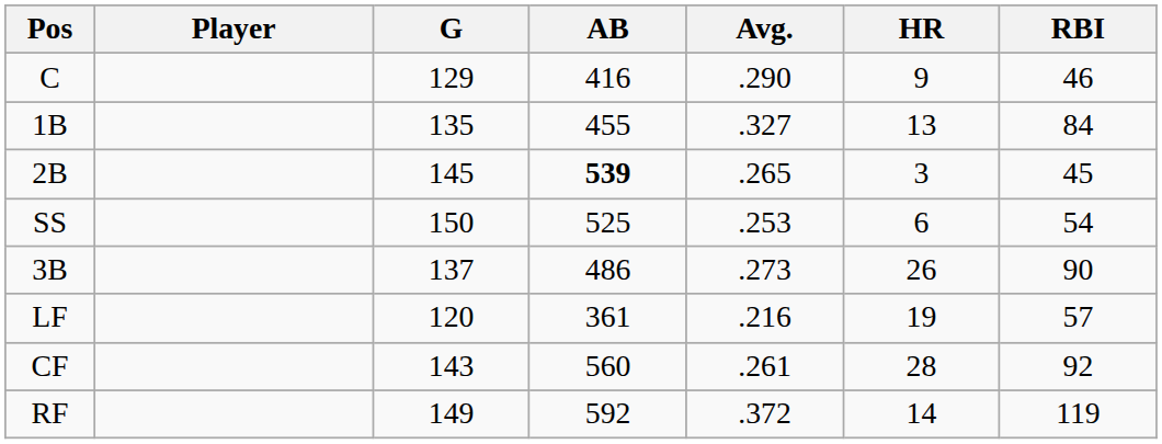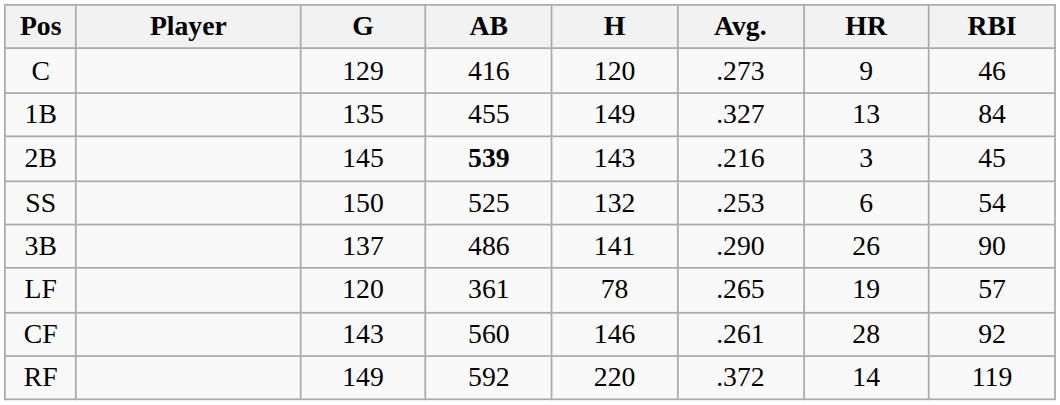+ column: H | 120 | 149 | 143 | 132 | 141 | 78 | 146 | 220
C | Avg.: .290 -> .273
2B | Avg.: .265 -> .216
3B | Avg.: .273 -> .290
LF | Avg.: .216 -> .265
